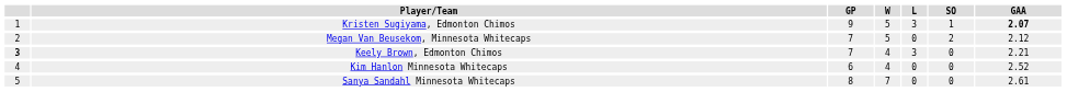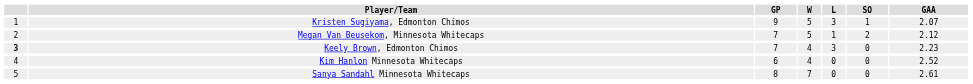Kristen Sugiyama, Edmonton Chimos | GAA: bold -> normal
Megan Van Beusekom, Minnesota Whitecaps | L: 0 -> 1
Keely Brown, Edmonton Chimos | GAA: 2.21 -> 2.23
